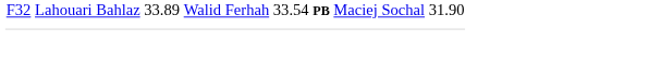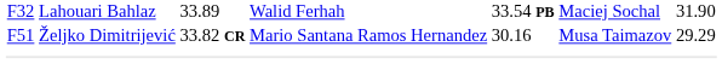+ row: F51 | Željko Dimitrijević | 33.82 CR | Mario Santana Ramos Hernandez | 30.16 | Musa Taimazov | 29.29
